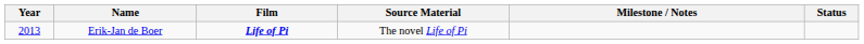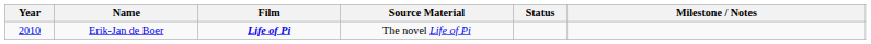columns swapped: Status <-> Milestone / Notes
Erik-Jan de Boer | Year: 2013 -> 2010
